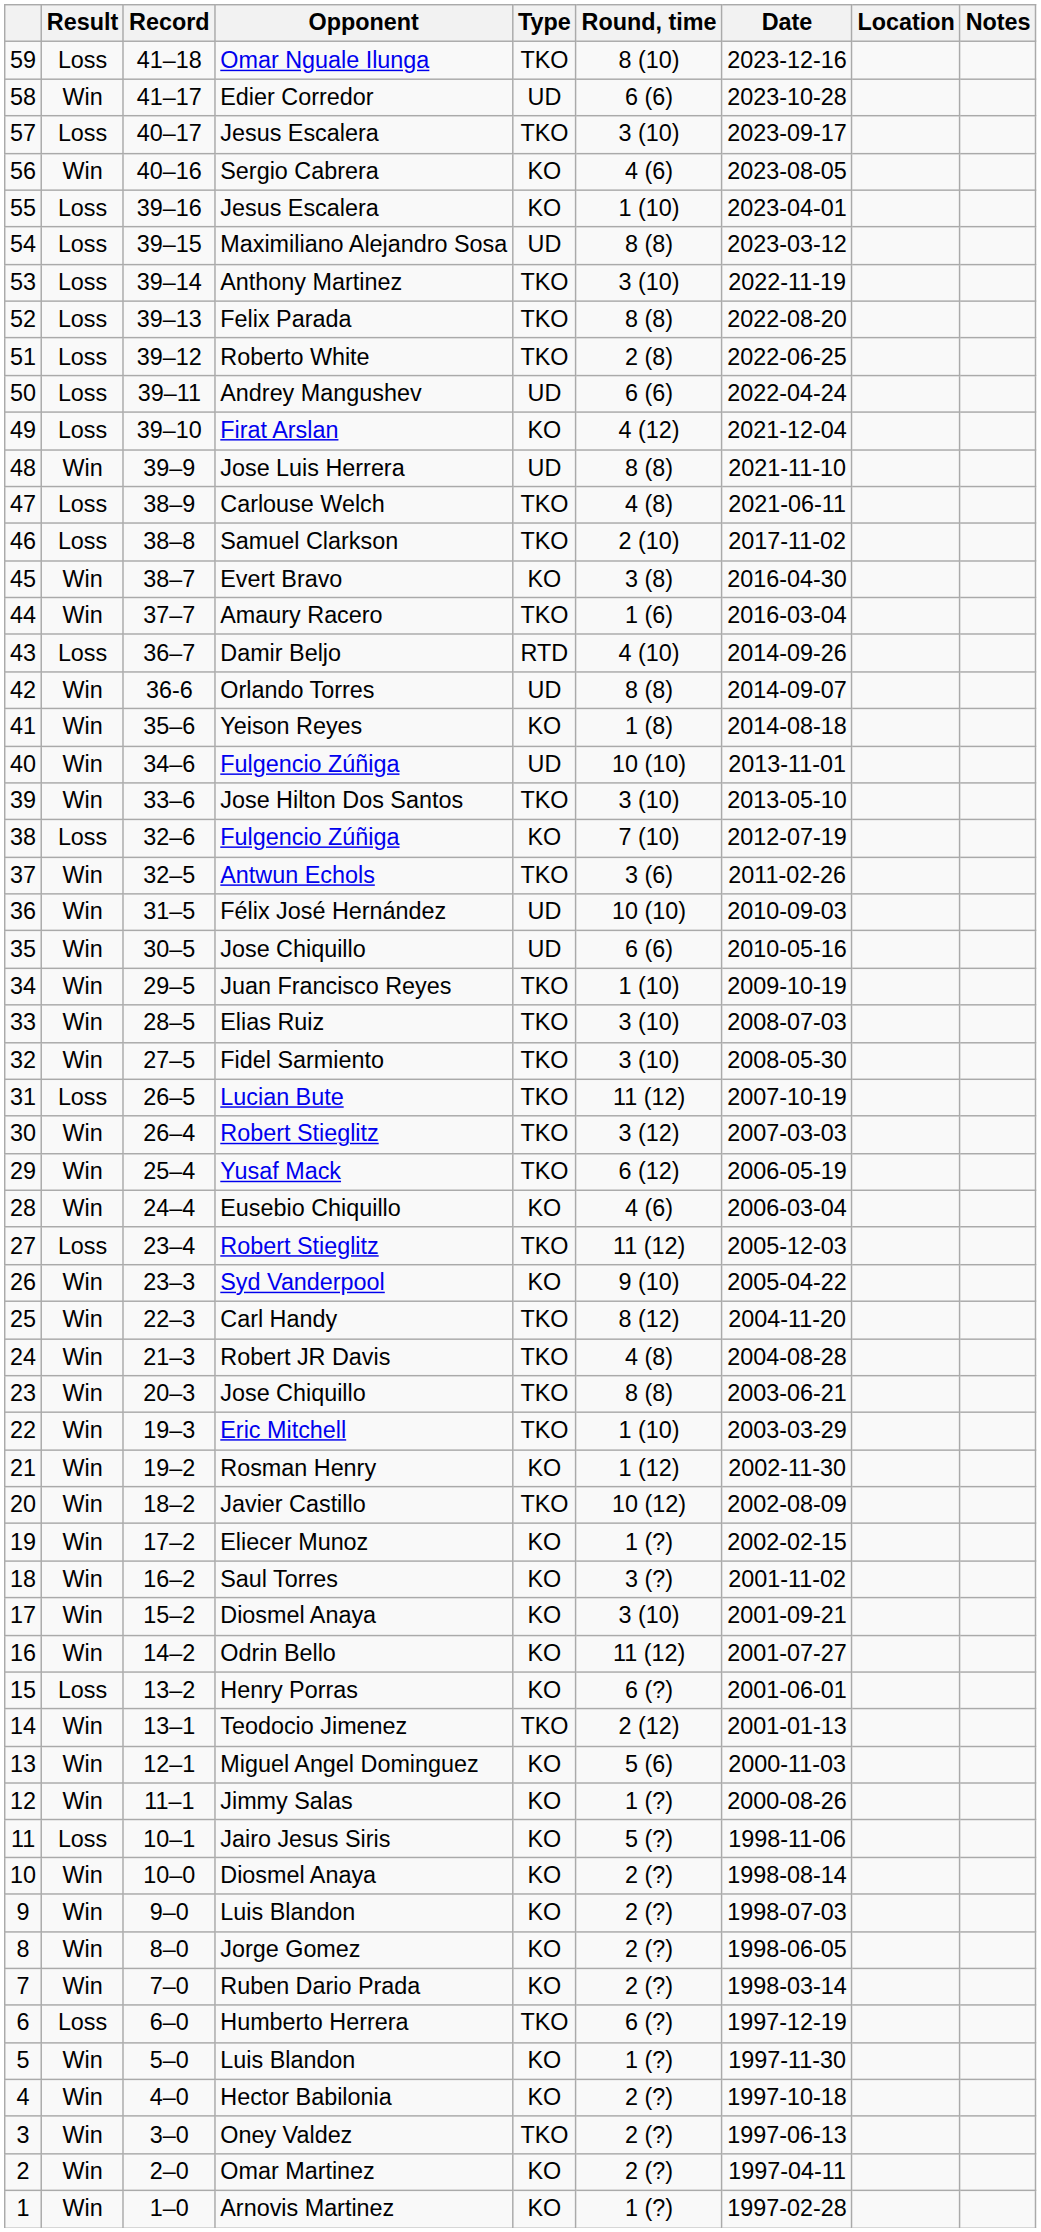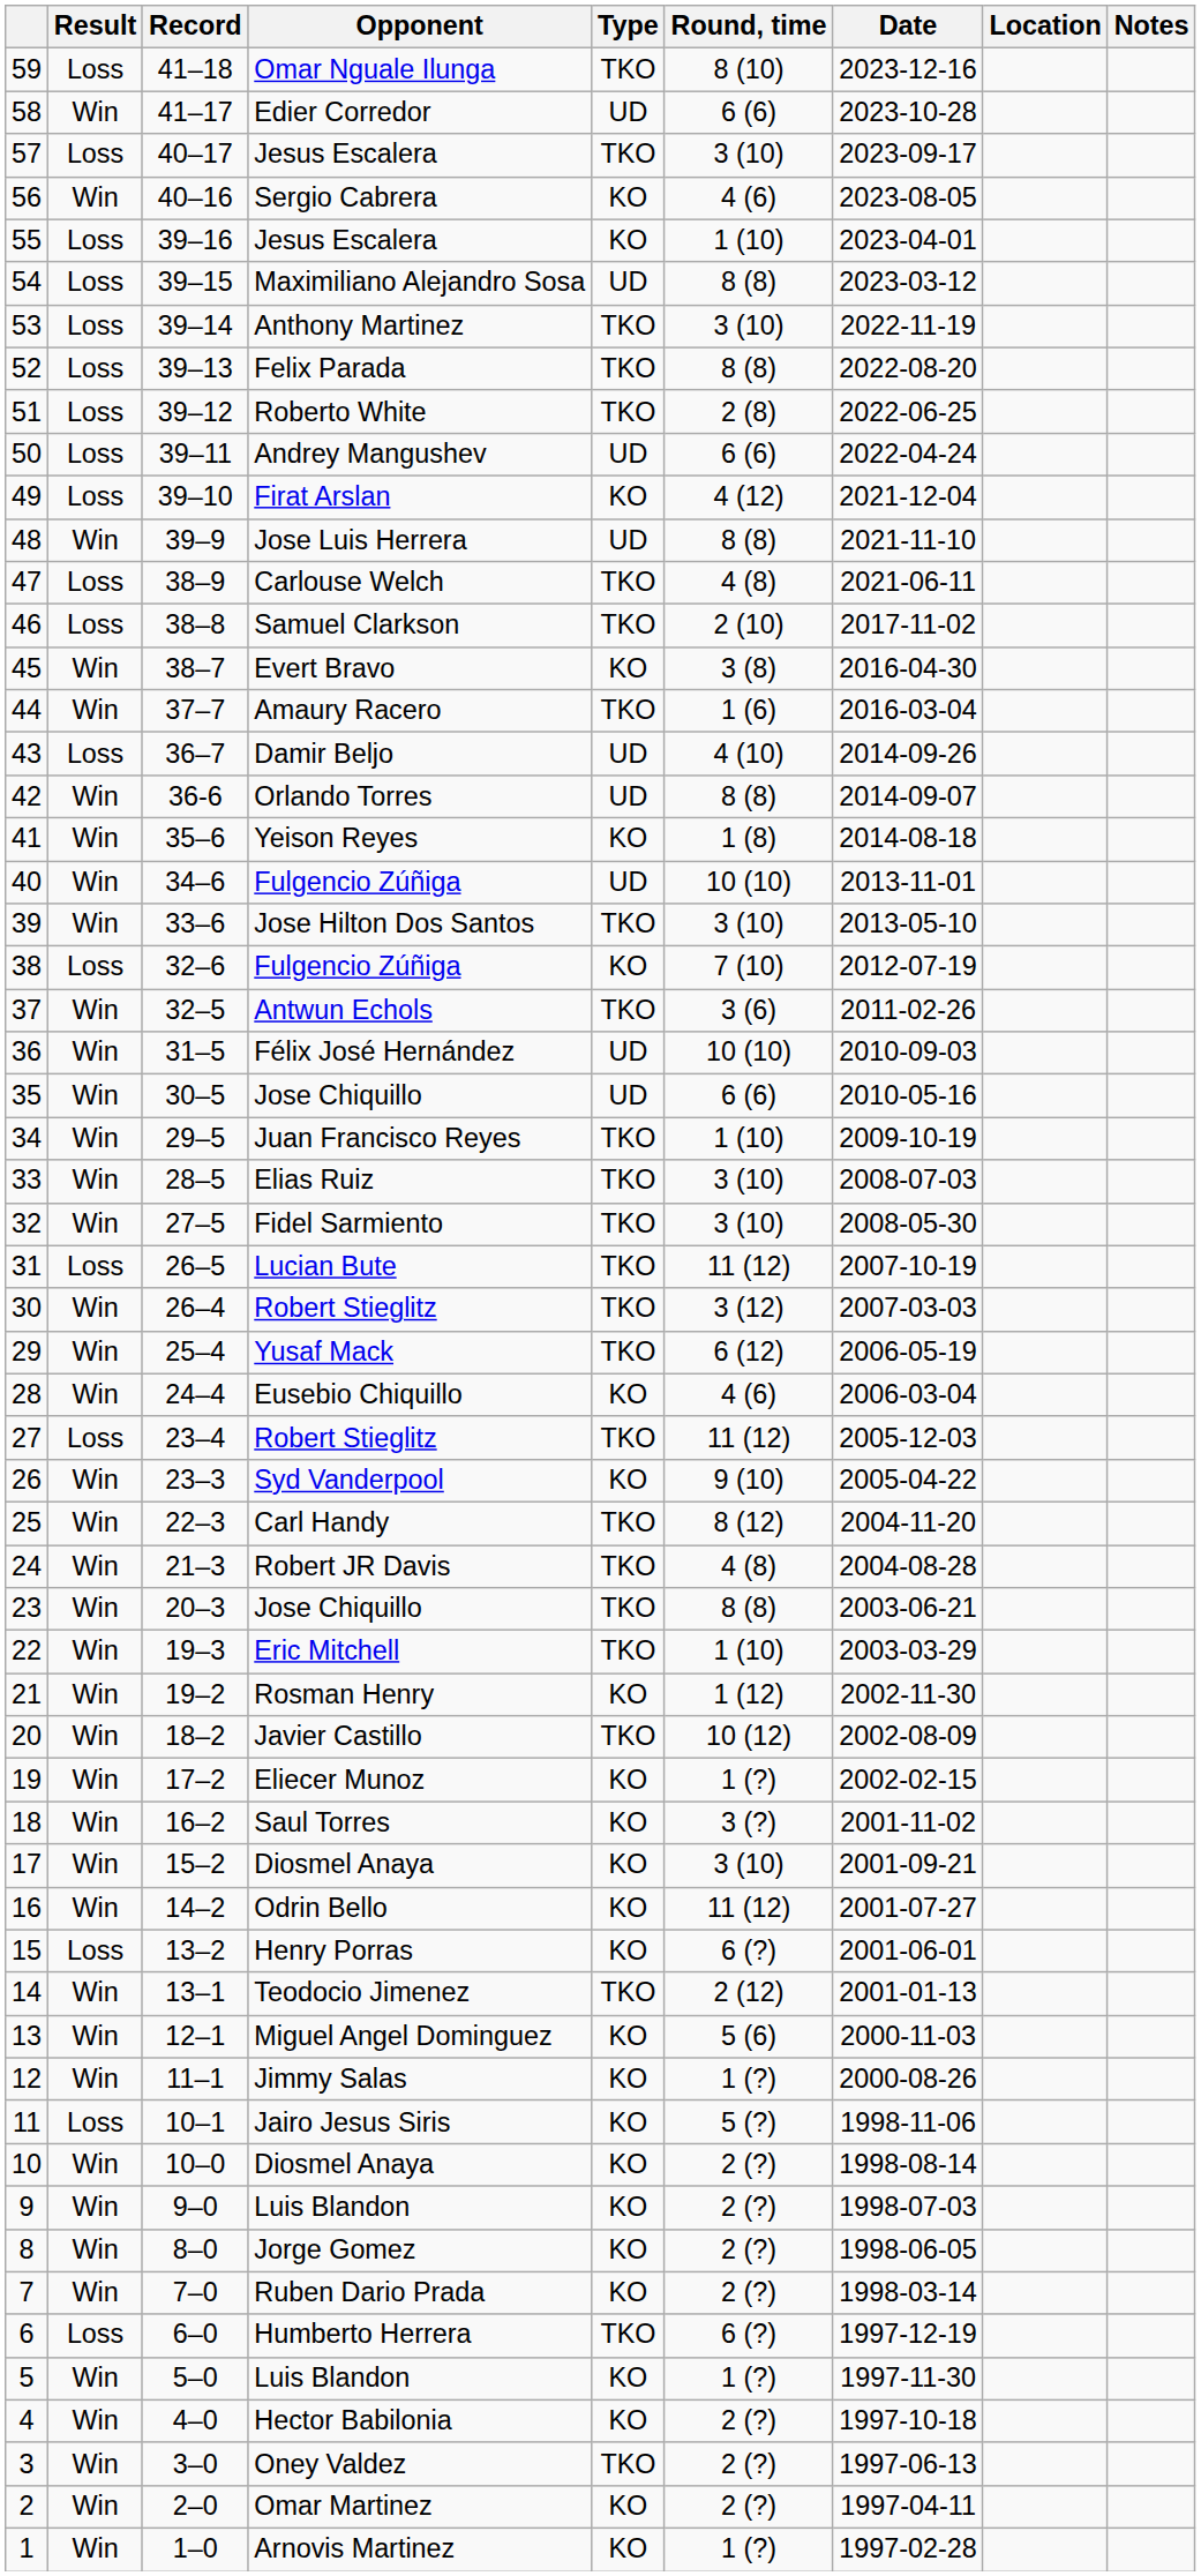43 | Type: RTD -> UD
